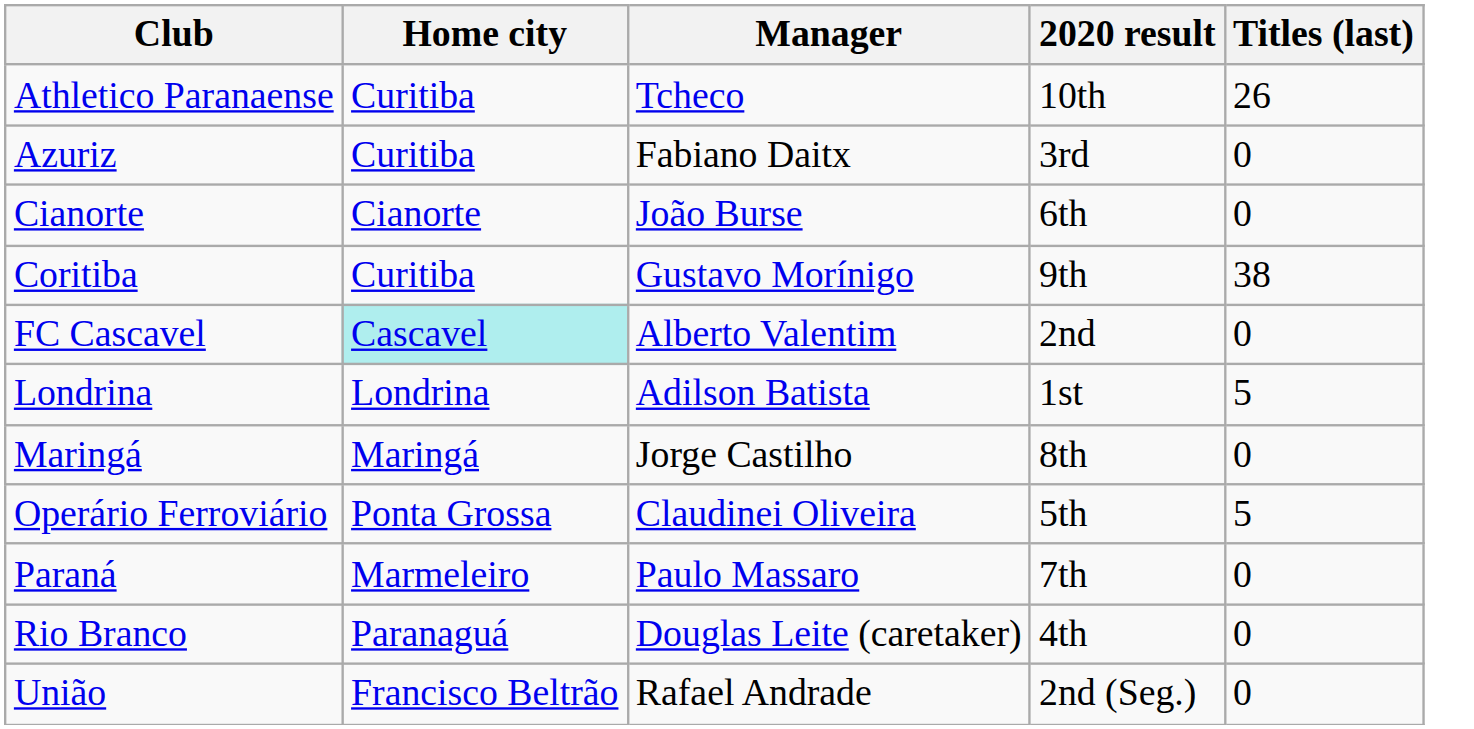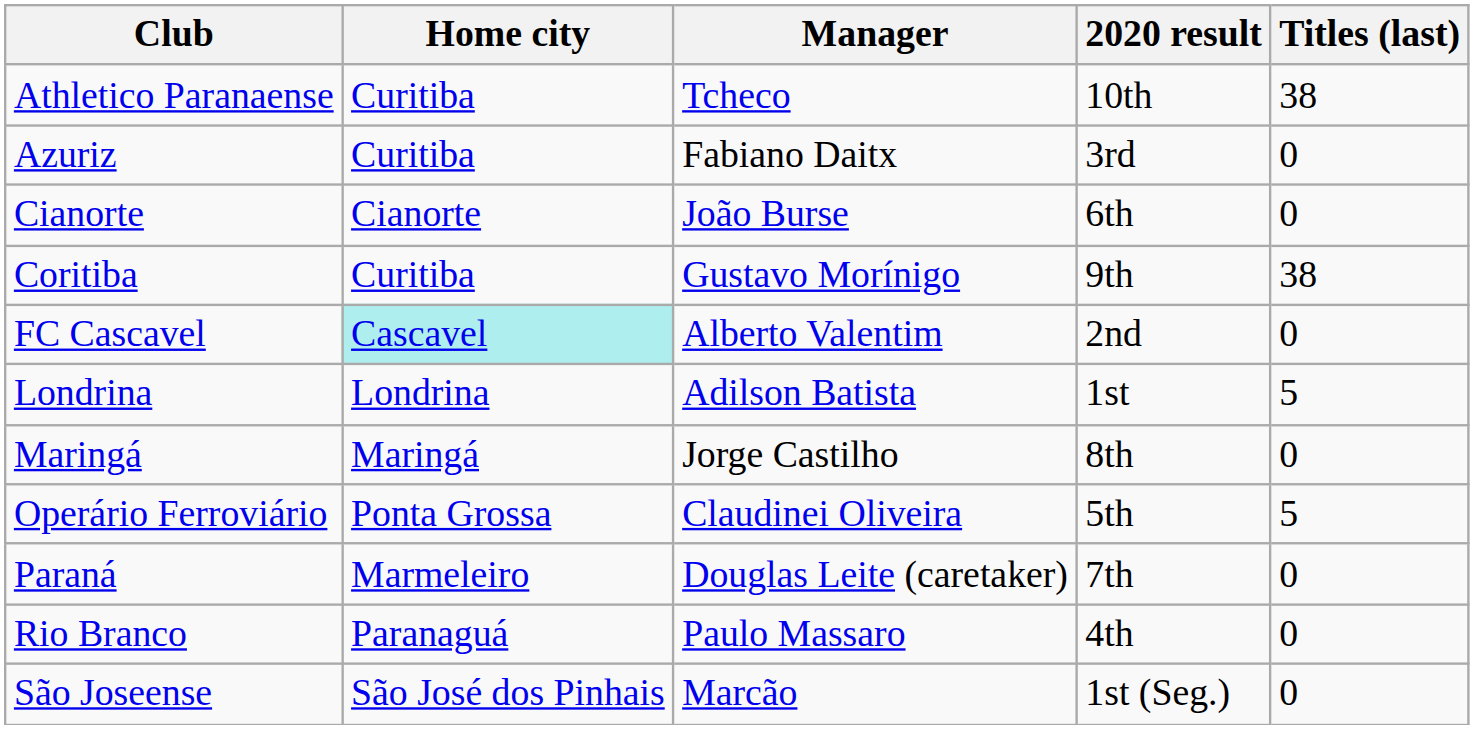Athletico Paranaense | Titles (last): 26 -> 38
Paraná | Manager: Paulo Massaro -> Douglas Leite (caretaker)
Rio Branco | Manager: Douglas Leite (caretaker) -> Paulo Massaro
+ row: São Joseense | São José dos Pinhais | Marcão | 1st (Seg.) | 0
- row: União | Francisco Beltrão | Rafael Andrade | 2nd (Seg.) | 0
